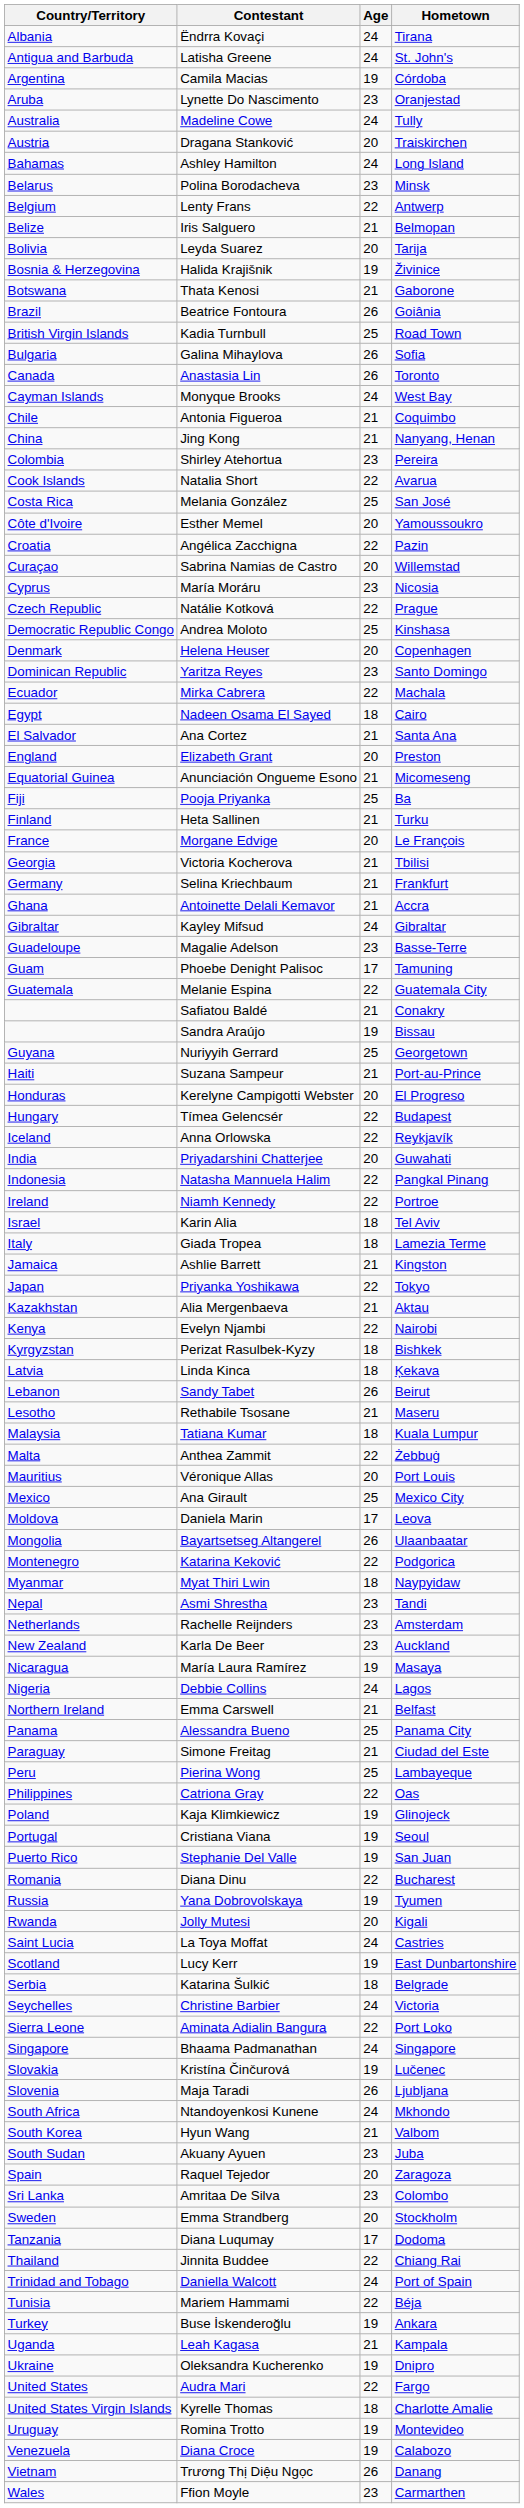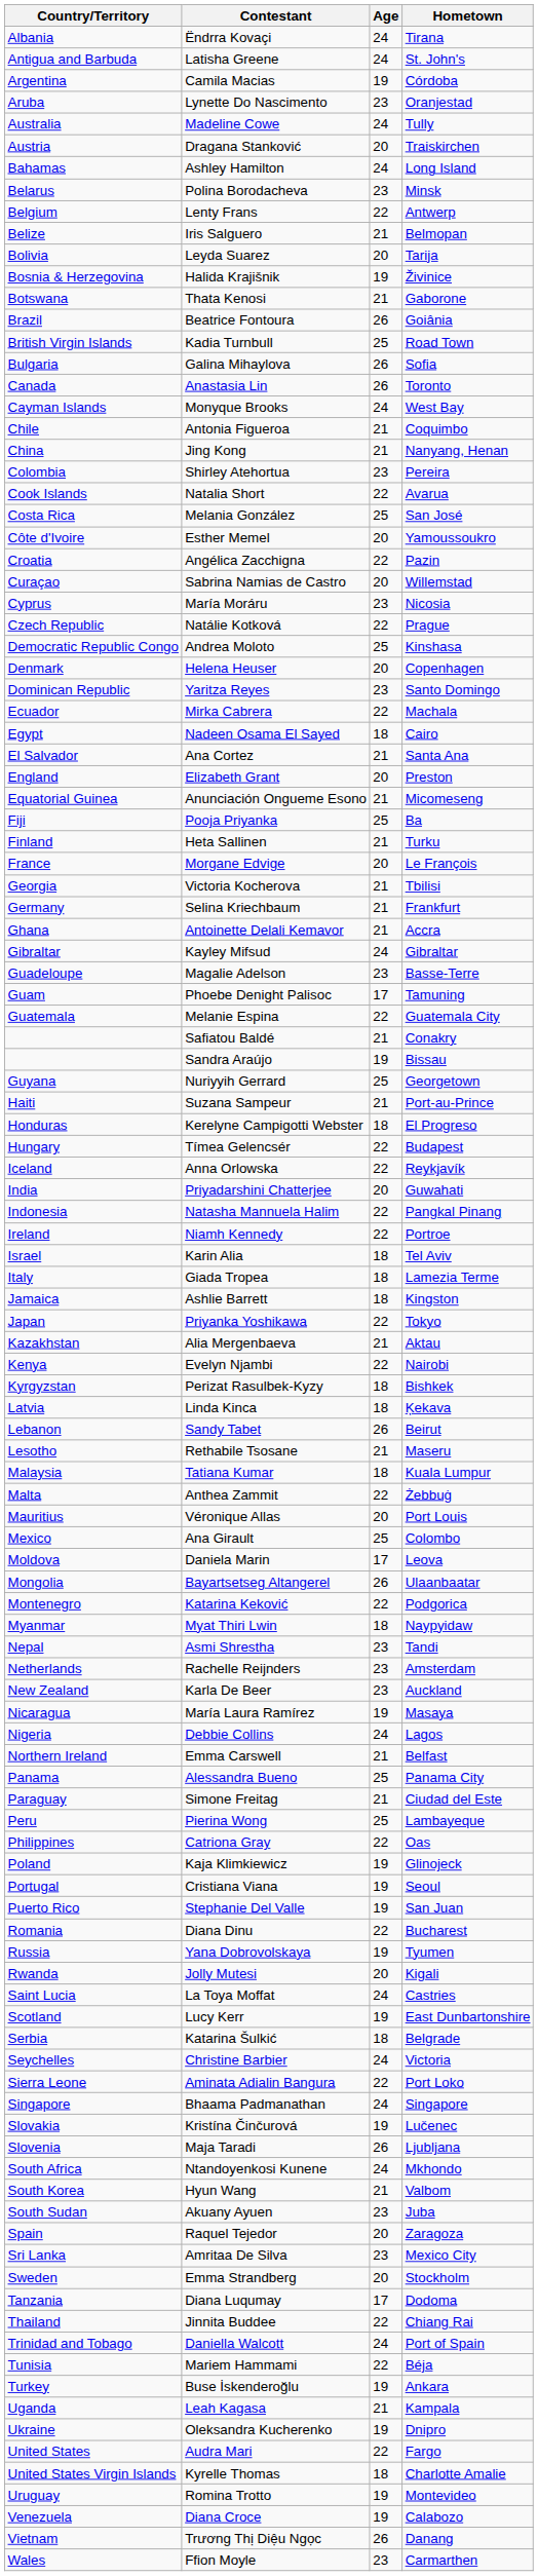Kerelyne Campigotti Webster | Age: 20 -> 18
Ashlie Barrett | Age: 21 -> 18
Ana Girault | Hometown: Mexico City -> Colombo
Amritaa De Silva | Hometown: Colombo -> Mexico City
